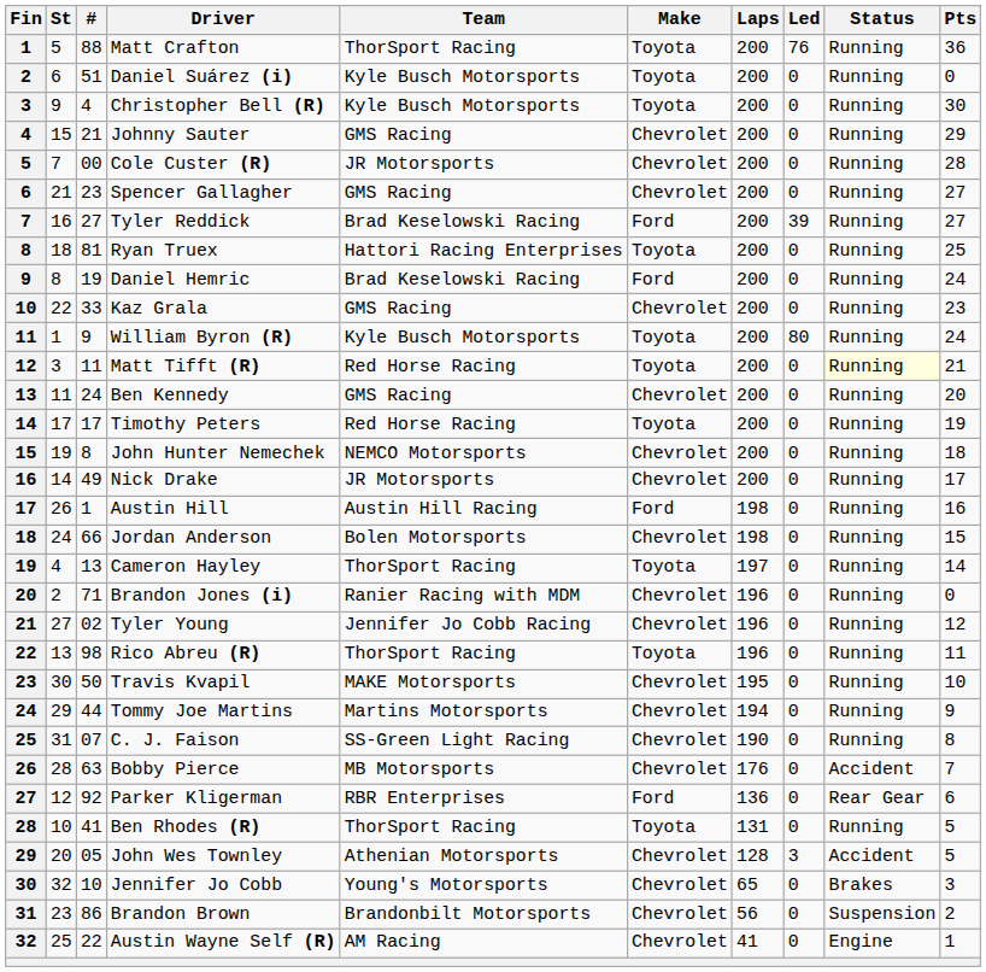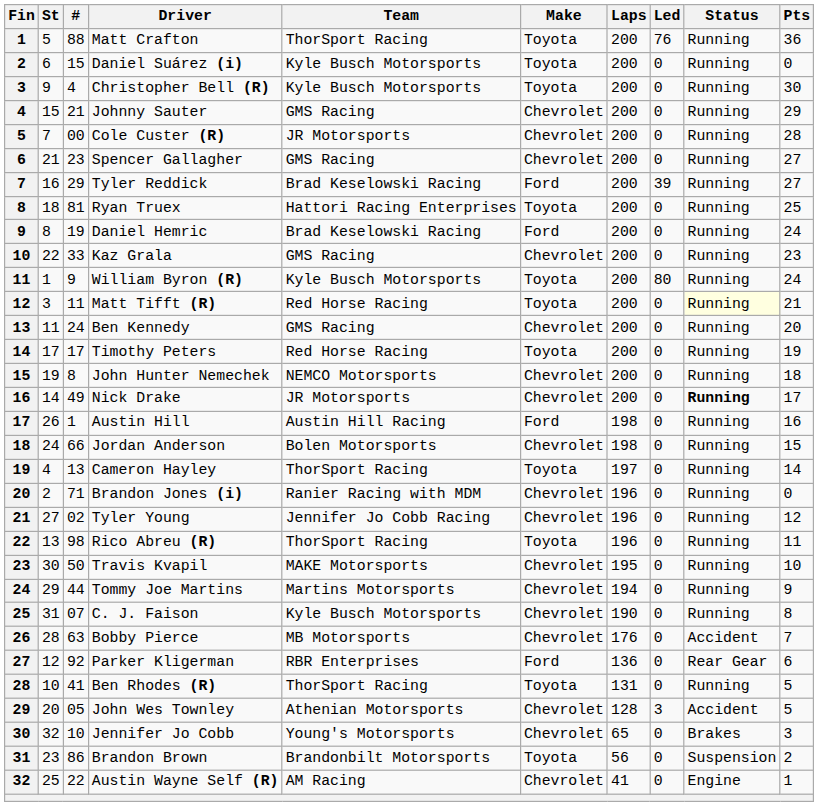Daniel Suárez (i) | #: 51 -> 15
Tyler Reddick | #: 27 -> 29
Nick Drake | Status: normal -> bold
C. J. Faison | Team: SS-Green Light Racing -> Kyle Busch Motorsports
Brandon Brown | Make: Chevrolet -> Toyota
